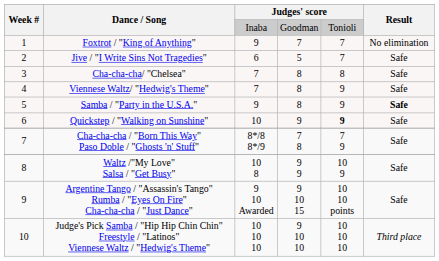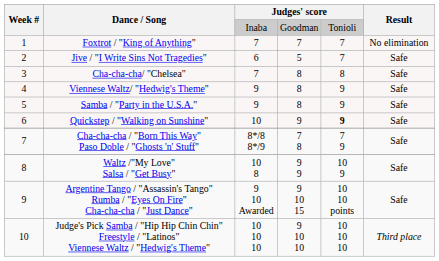Foxtrot / "King of Anything" | column 3: 9 -> 7
Viennese Waltz/ "Hedwig's Theme" | column 3: 7 -> 9
Samba / "Party in the U.S.A." | Result: bold -> normal
